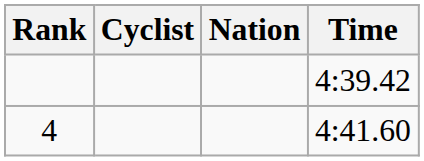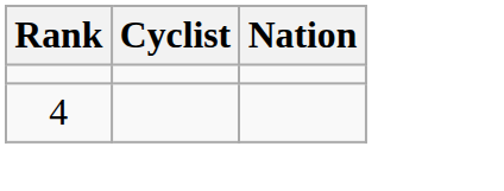- column: Time | 4:39.42 | 4:41.60
